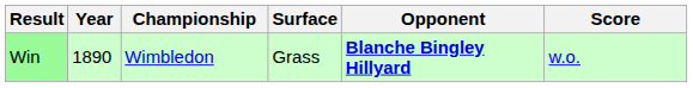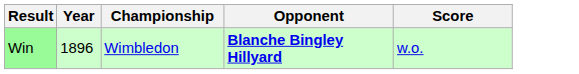- column: Surface | Grass
Win | Year: 1890 -> 1896
